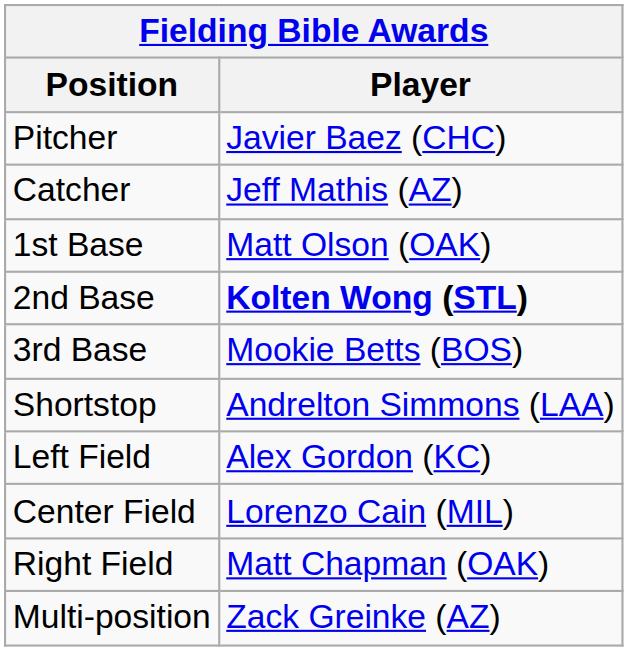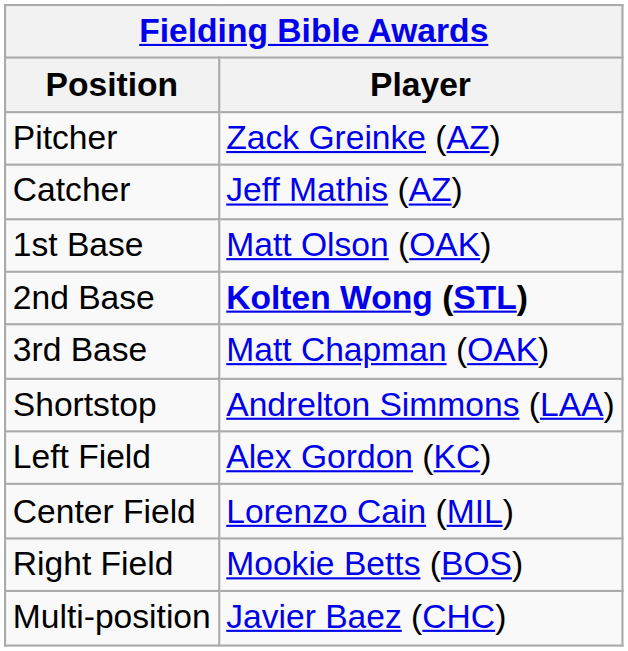Pitcher | Player: Javier Baez (CHC) -> Zack Greinke (AZ)
3rd Base | Player: Mookie Betts (BOS) -> Matt Chapman (OAK)
Right Field | Player: Matt Chapman (OAK) -> Mookie Betts (BOS)
Multi-position | Player: Zack Greinke (AZ) -> Javier Baez (CHC)
